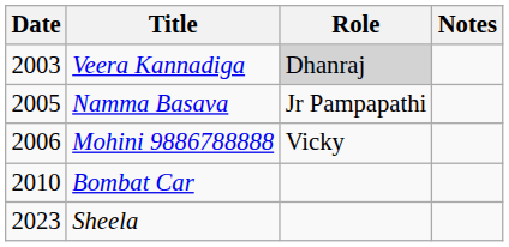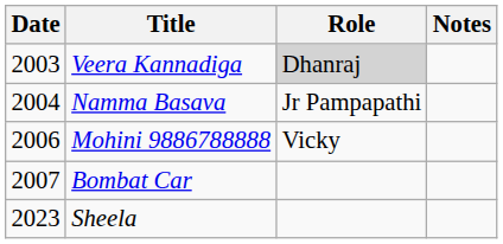Namma Basava | Date: 2005 -> 2004
Bombat Car | Date: 2010 -> 2007
